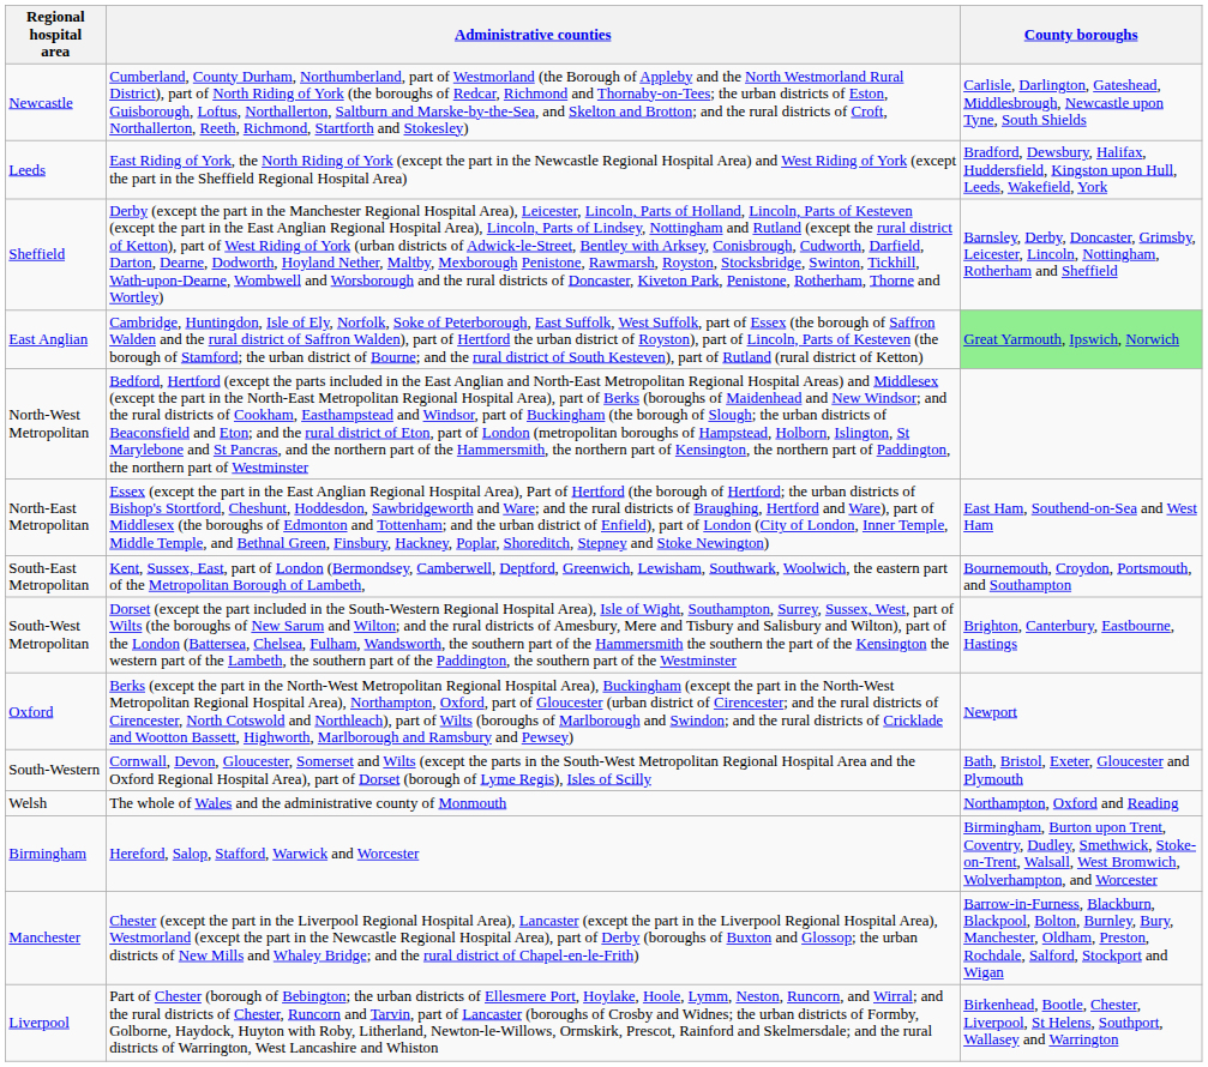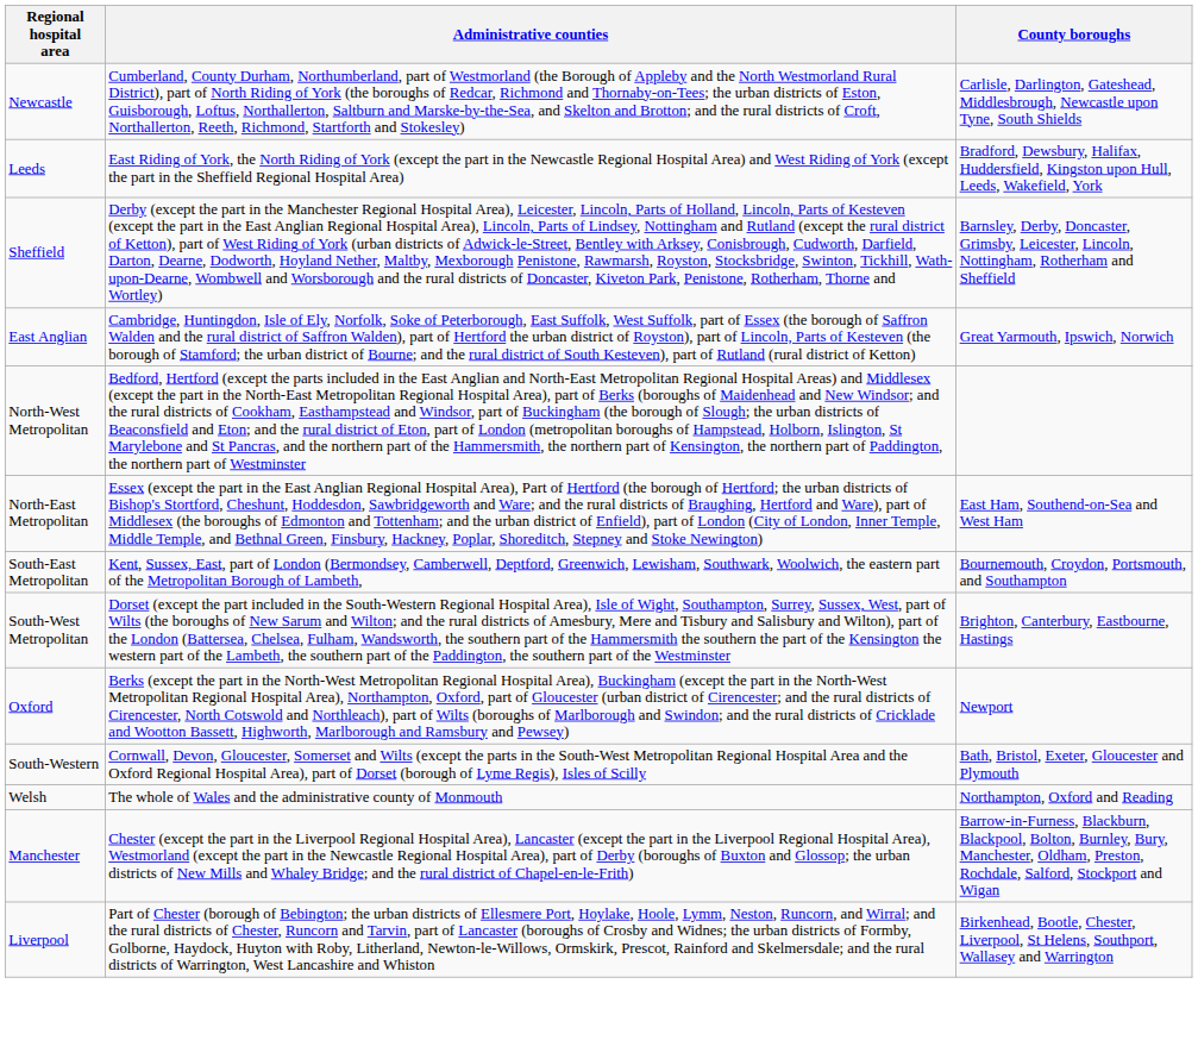East Anglian | County boroughs: lightgreen background -> no background
- row: Birmingham | Hereford, Salop, Stafford, Warwick and Worcester | Birmingham, Burton upon Trent, Coventry, Dudley, Smethwick, Stoke-on-Trent, Walsall, West Bromwich, Wolverhampton, and Worcester
